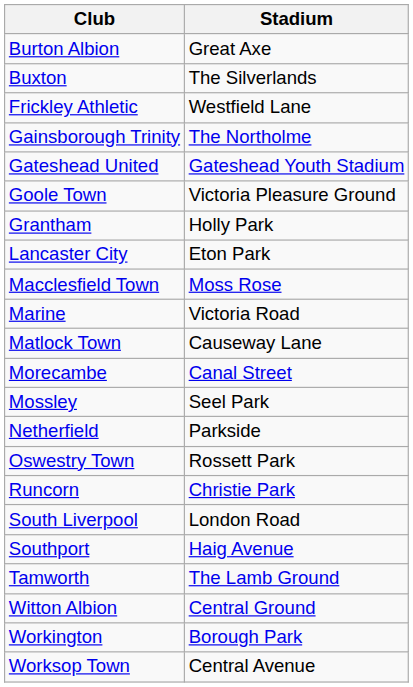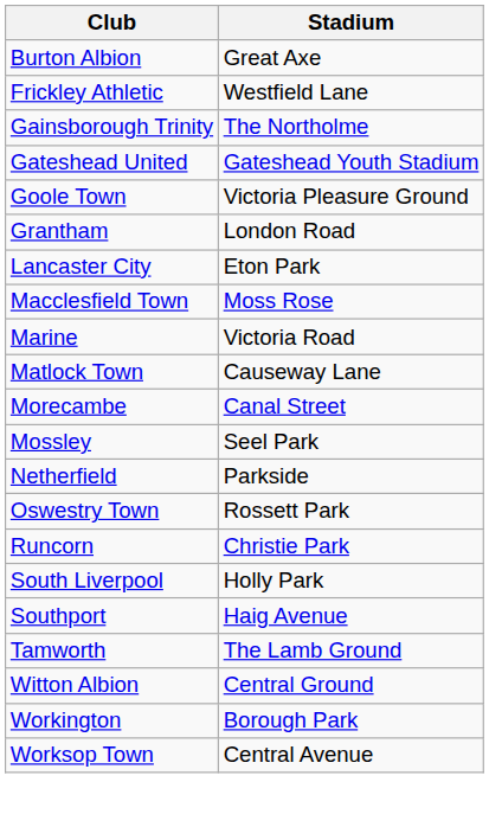- row: Buxton | The Silverlands
Grantham | Stadium: Holly Park -> London Road
South Liverpool | Stadium: London Road -> Holly Park
